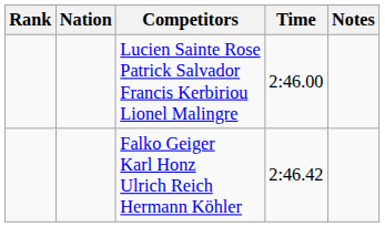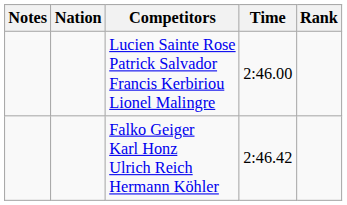columns swapped: Rank <-> Notes
